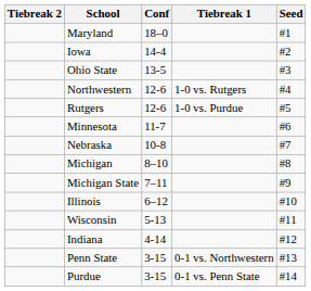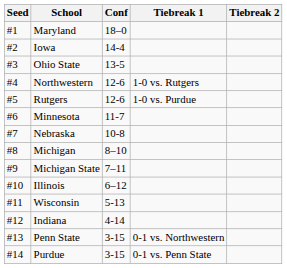columns swapped: Seed <-> Tiebreak 2
